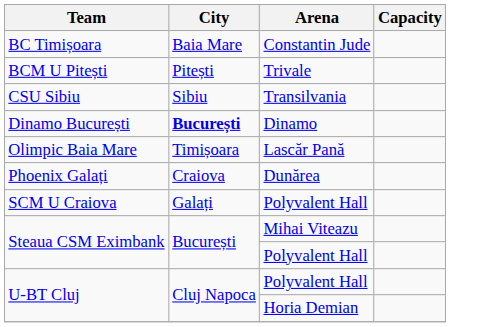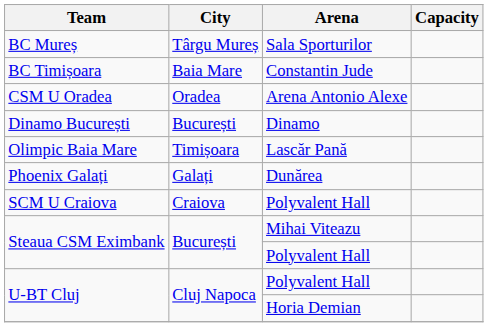+ row: BC Mureș | Târgu Mureș | Sala Sporturilor
- row: BCM U Pitești | Pitești | Trivale
+ row: CSM U Oradea | Oradea | Arena Antonio Alexe
- row: CSU Sibiu | Sibiu | Transilvania
Dinamo București | City: bold -> normal
Phoenix Galați | City: Craiova -> Galați
SCM U Craiova | City: Galați -> Craiova
